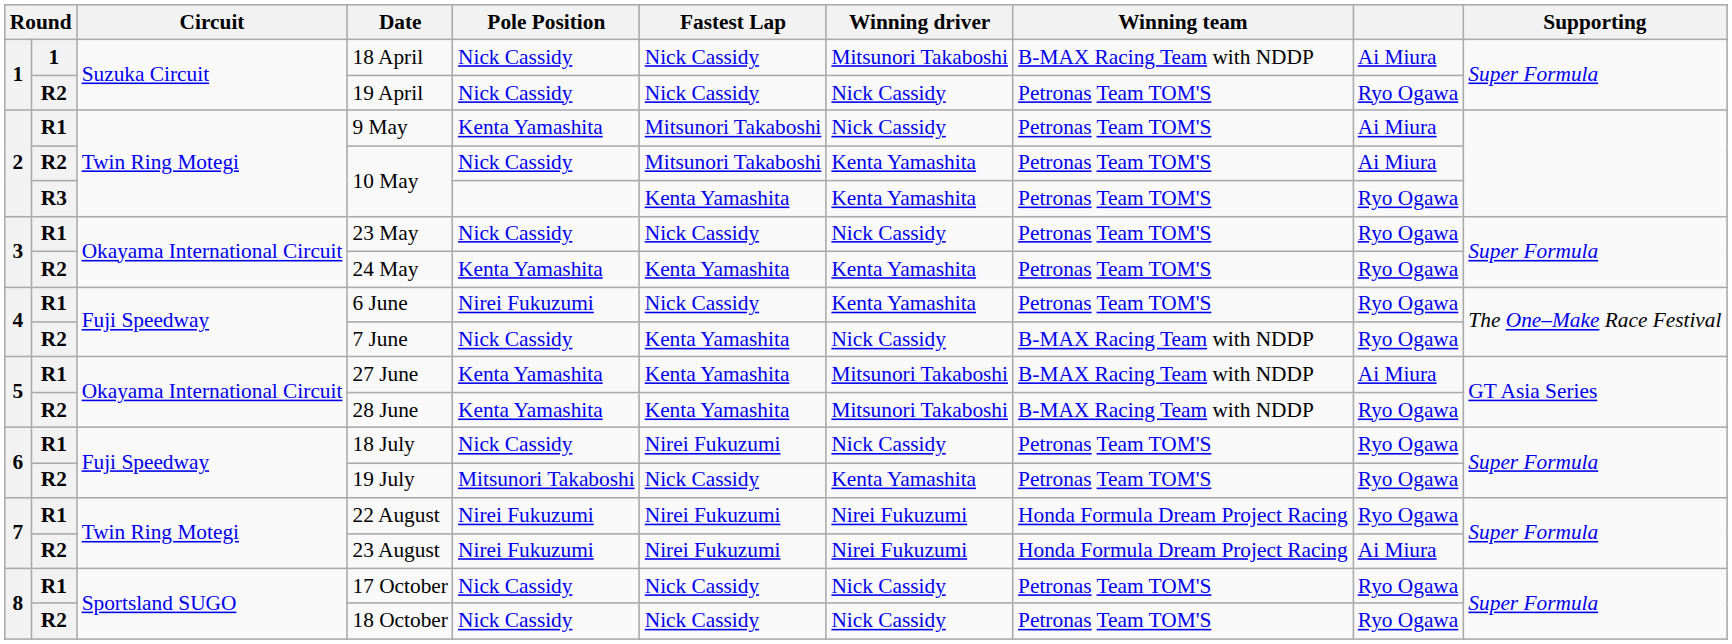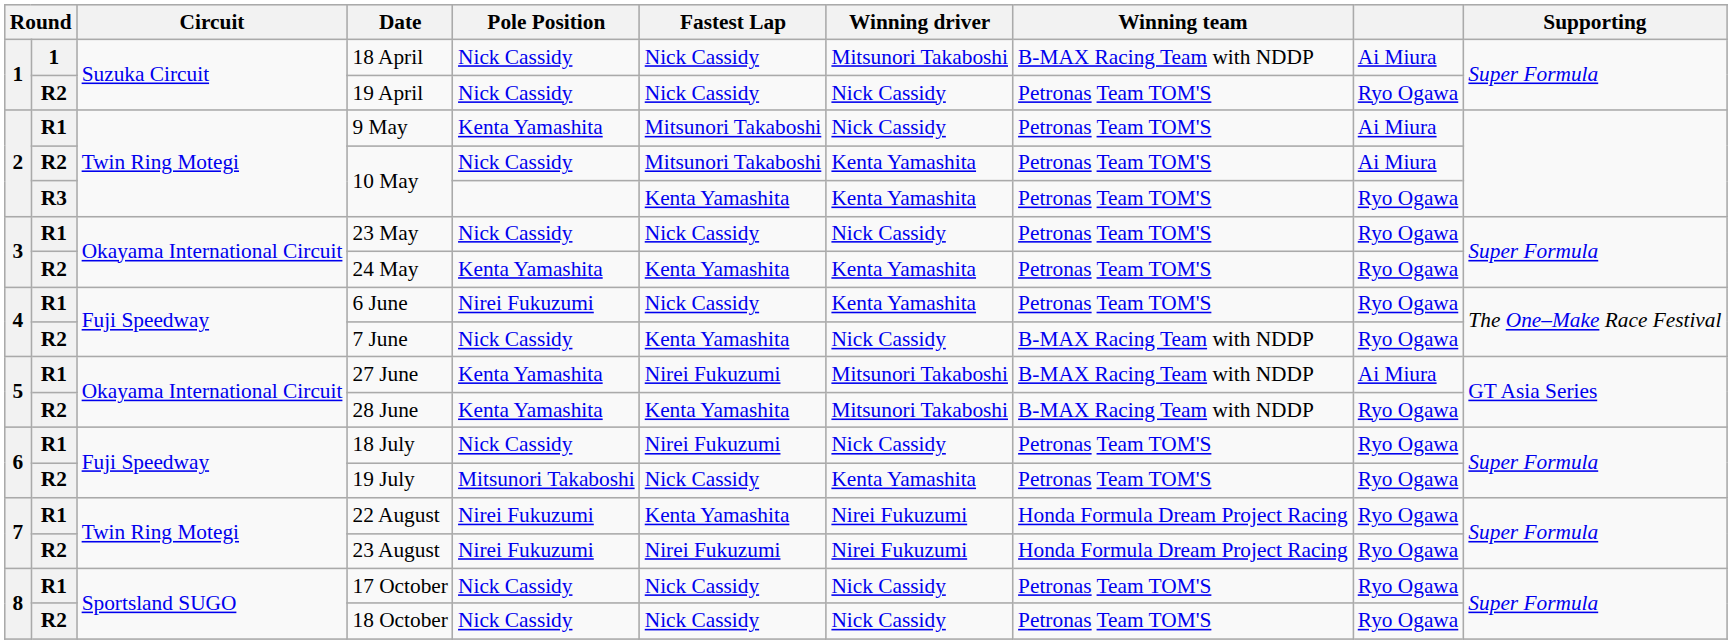27 June | Fastest Lap: Kenta Yamashita -> Nirei Fukuzumi
22 August | Fastest Lap: Nirei Fukuzumi -> Kenta Yamashita
23 August | column 9: Ai Miura -> Ryo Ogawa
